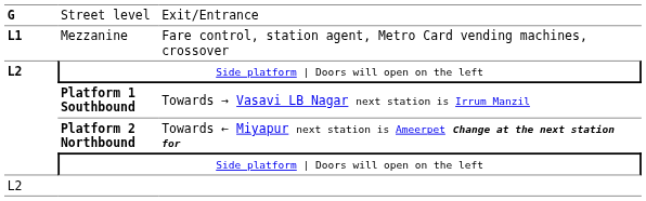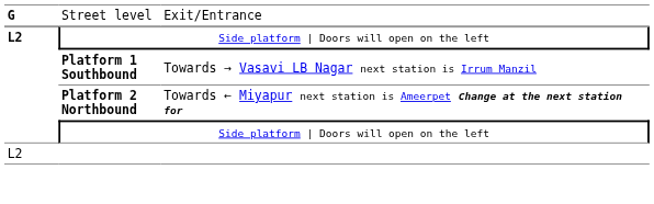- row: L1 | Mezzanine | Fare control, station agent, Metro Card vending machines, crossover
